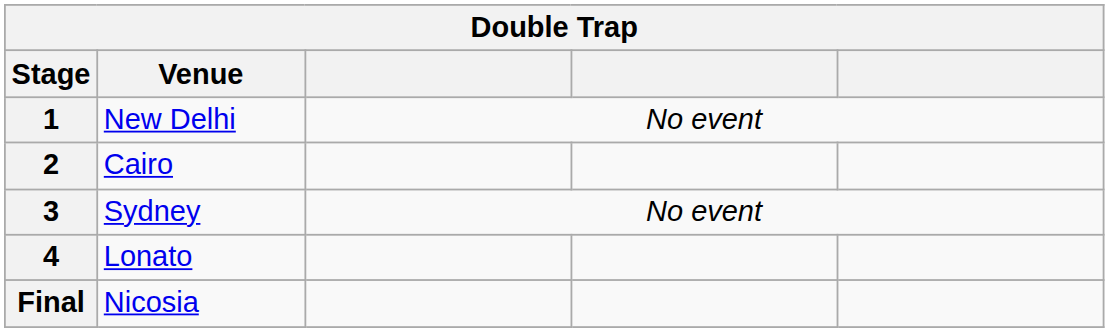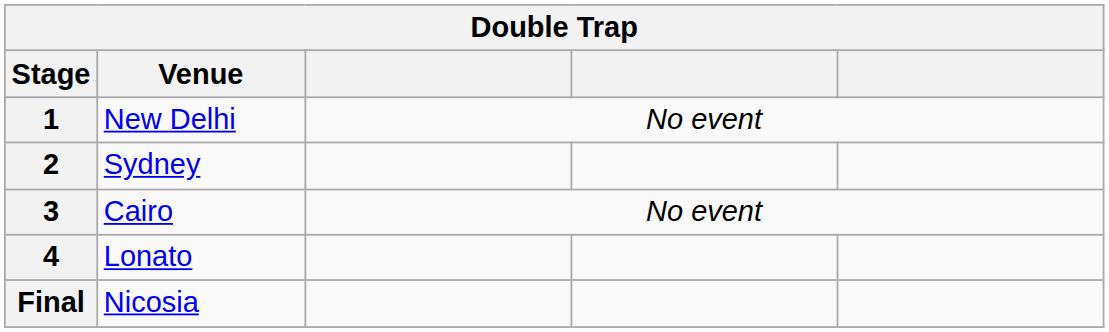2 | Venue: Cairo -> Sydney
3 | Venue: Sydney -> Cairo
